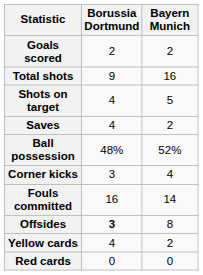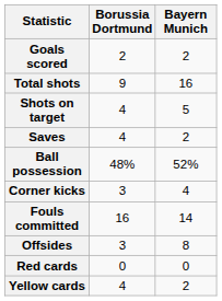Offsides | Borussia Dortmund: bold -> normal
rows swapped: Yellow cards <-> Red cards
